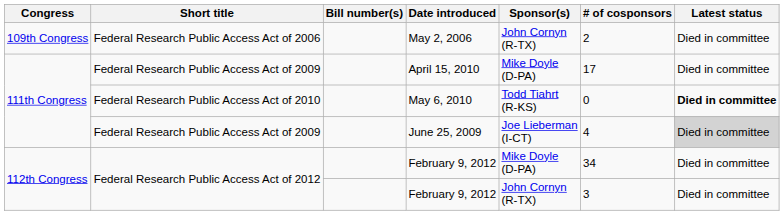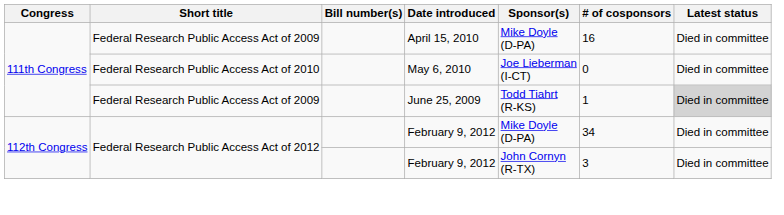- row: 109th Congress | Federal Research Public Access Act of 2006 | May 2, 2006 | John Cornyn (R-TX) | 2 | Died in committee
April 15, 2010 | # of cosponsors: 17 -> 16
May 6, 2010 | Sponsor(s): Todd Tiahrt (R-KS) -> Joe Lieberman (I-CT)
May 6, 2010 | Latest status: bold -> normal
June 25, 2009 | Sponsor(s): Joe Lieberman (I-CT) -> Todd Tiahrt (R-KS)
June 25, 2009 | # of cosponsors: 4 -> 1
